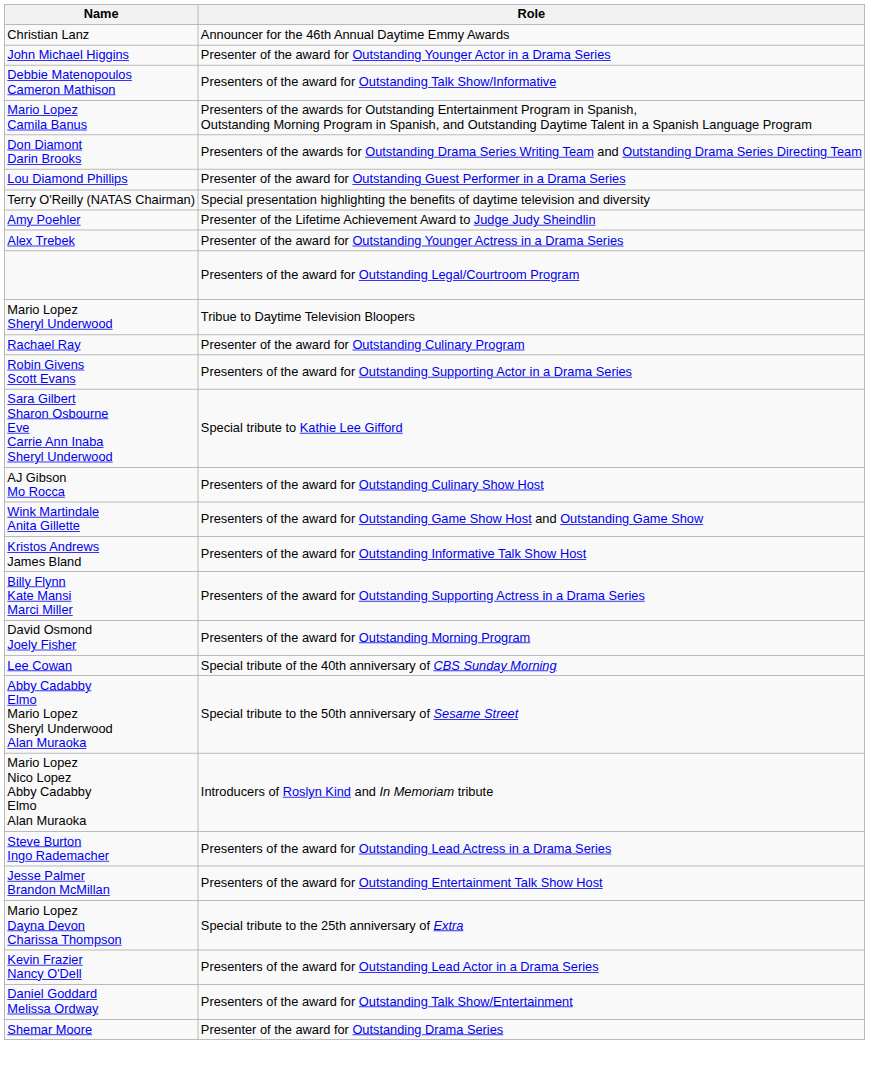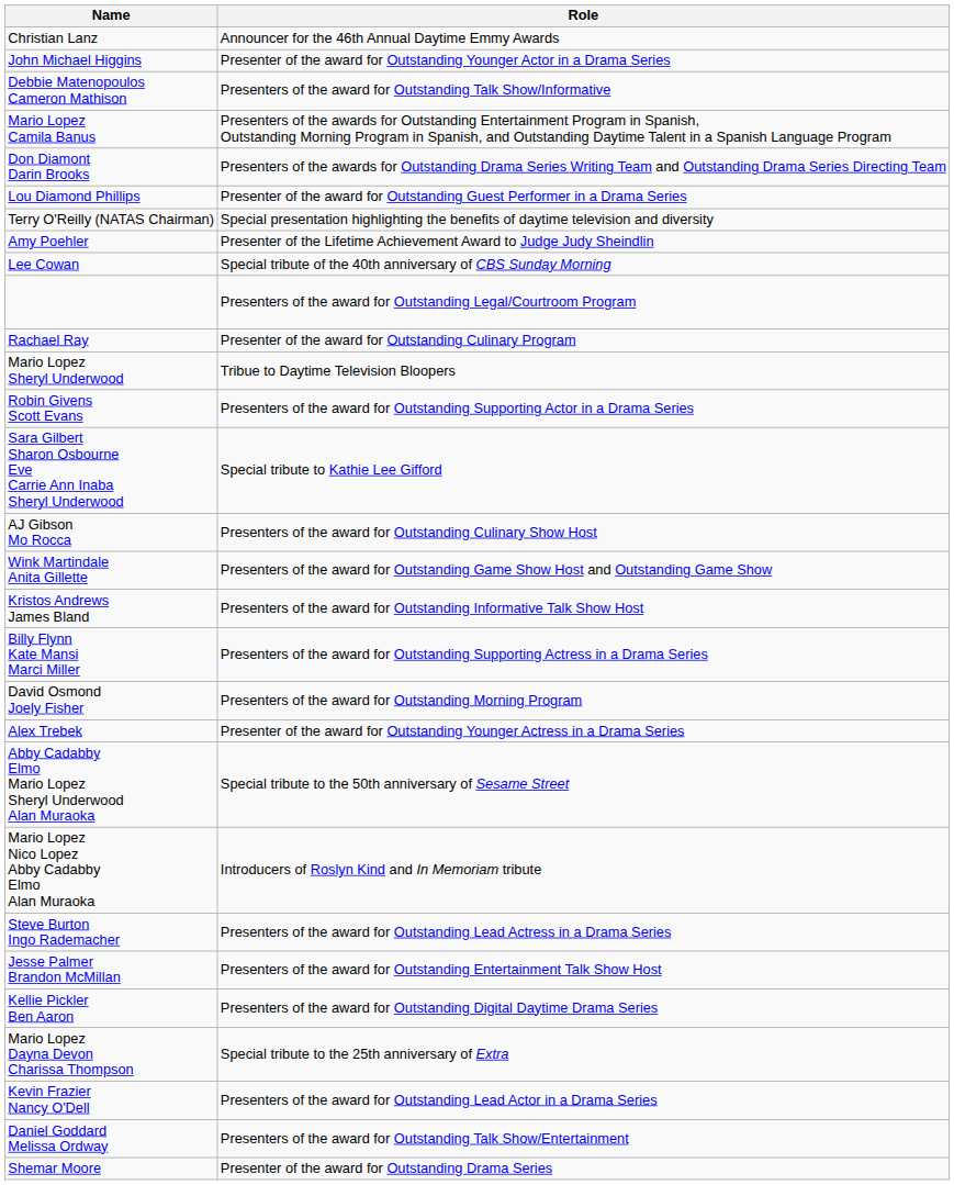rows swapped: Alex Trebek <-> Lee Cowan
rows swapped: Rachael Ray <-> Mario Lopez Sheryl Underwood
+ row: Kellie Pickler Ben Aaron | Presenters of the award for Outstanding Digital Daytime Drama Series
